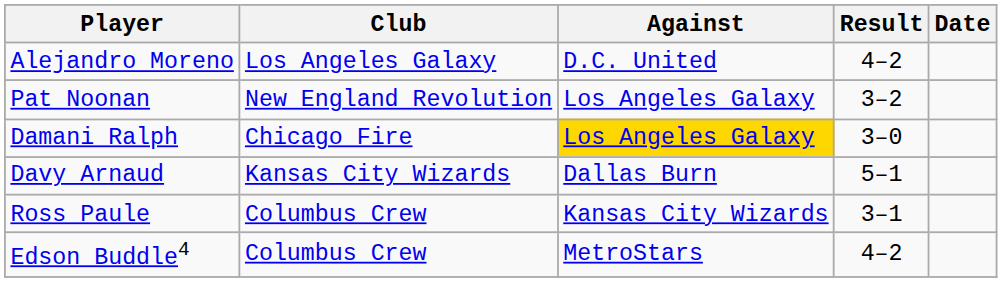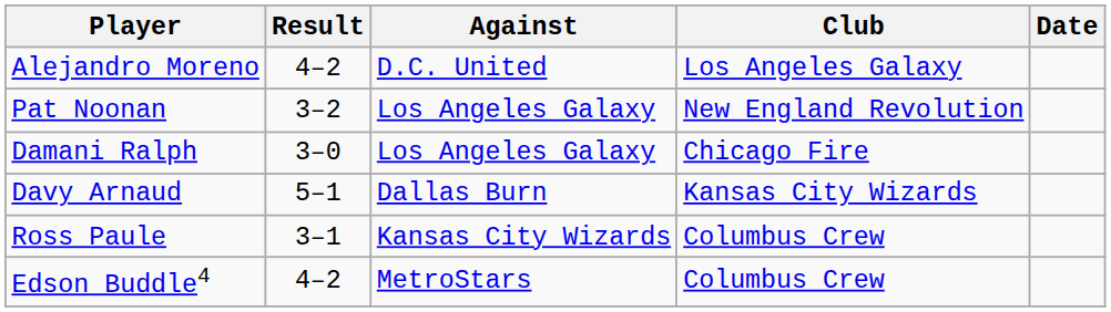columns swapped: Club <-> Result
Damani Ralph | Against: gold background -> no background
